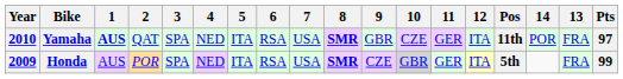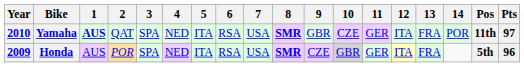columns swapped: 13 <-> Pos
Honda | Pts: 99 -> 96
